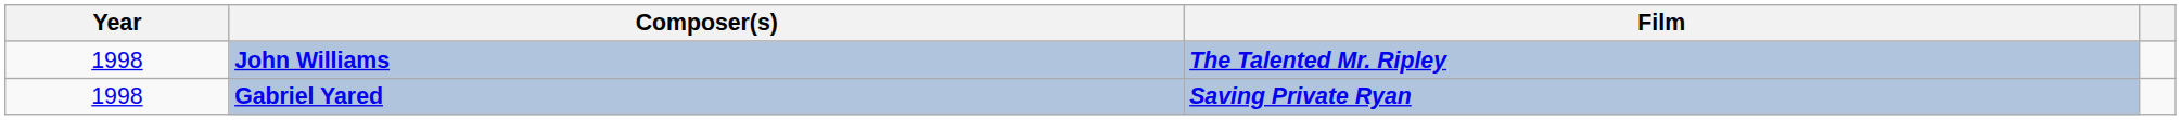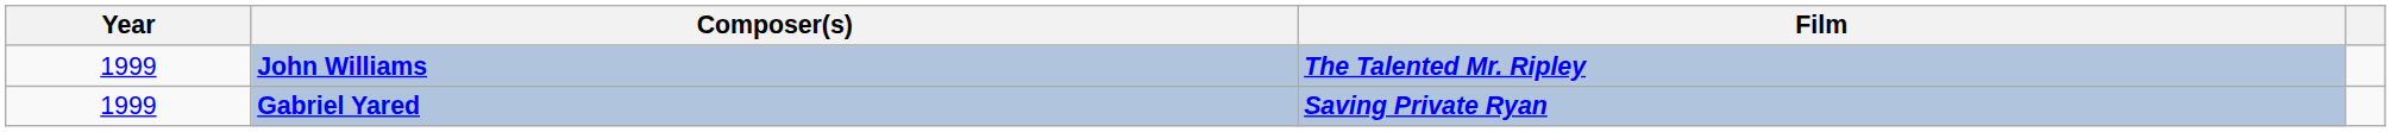John Williams | Year: 1998 -> 1999
Gabriel Yared | Year: 1998 -> 1999
